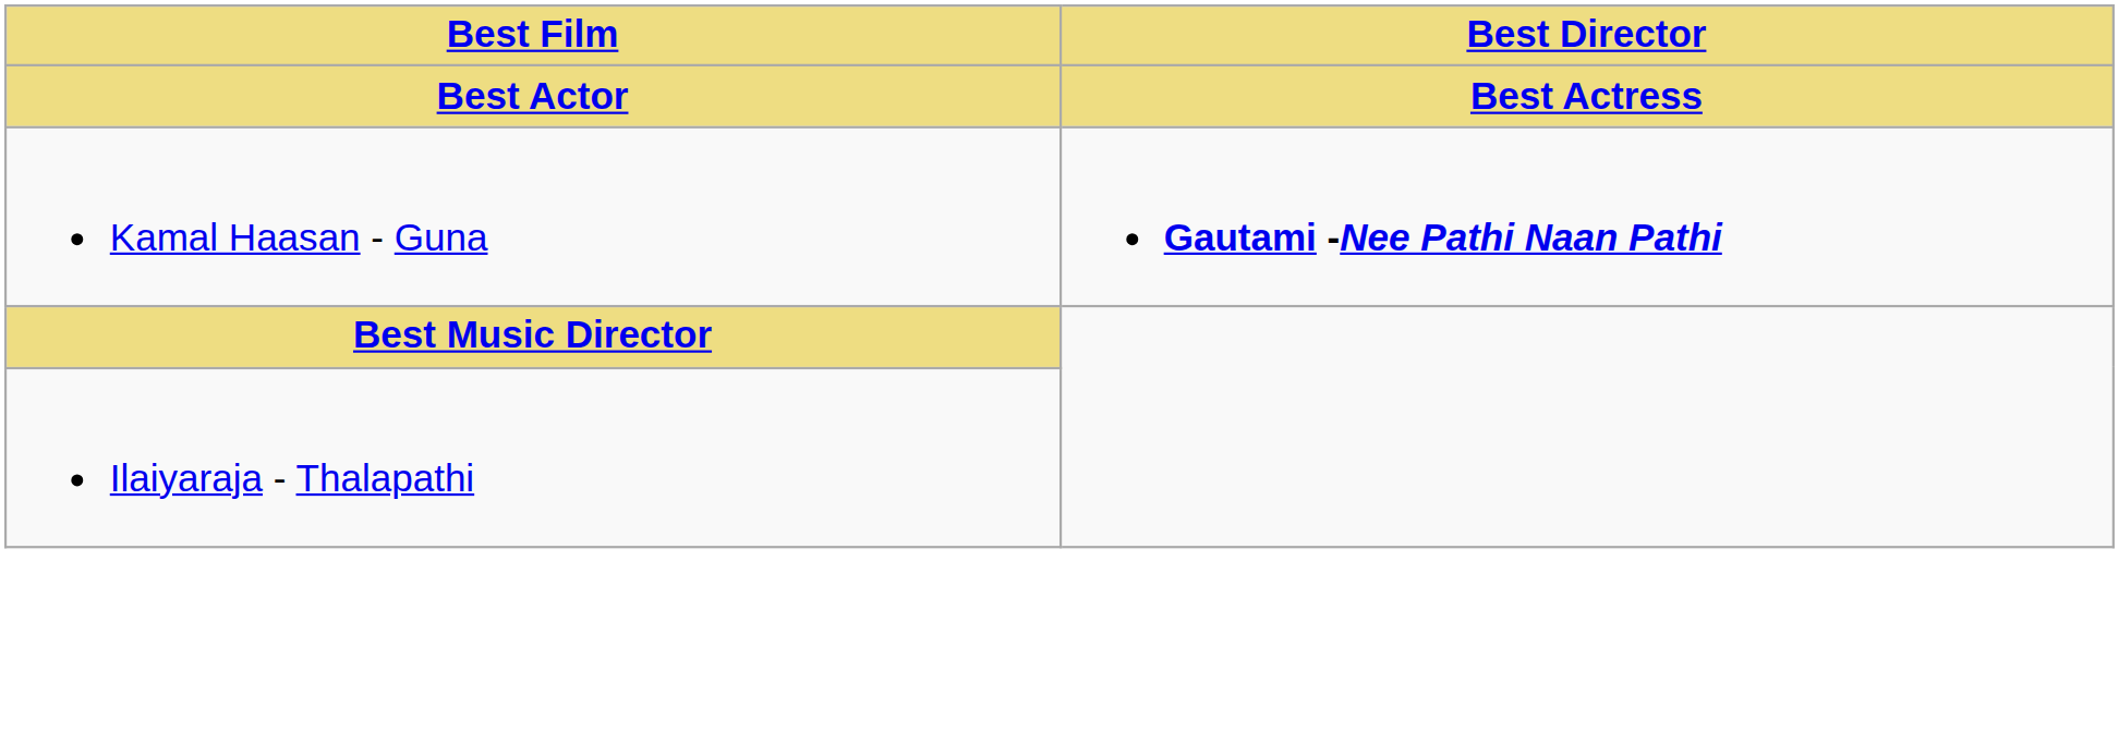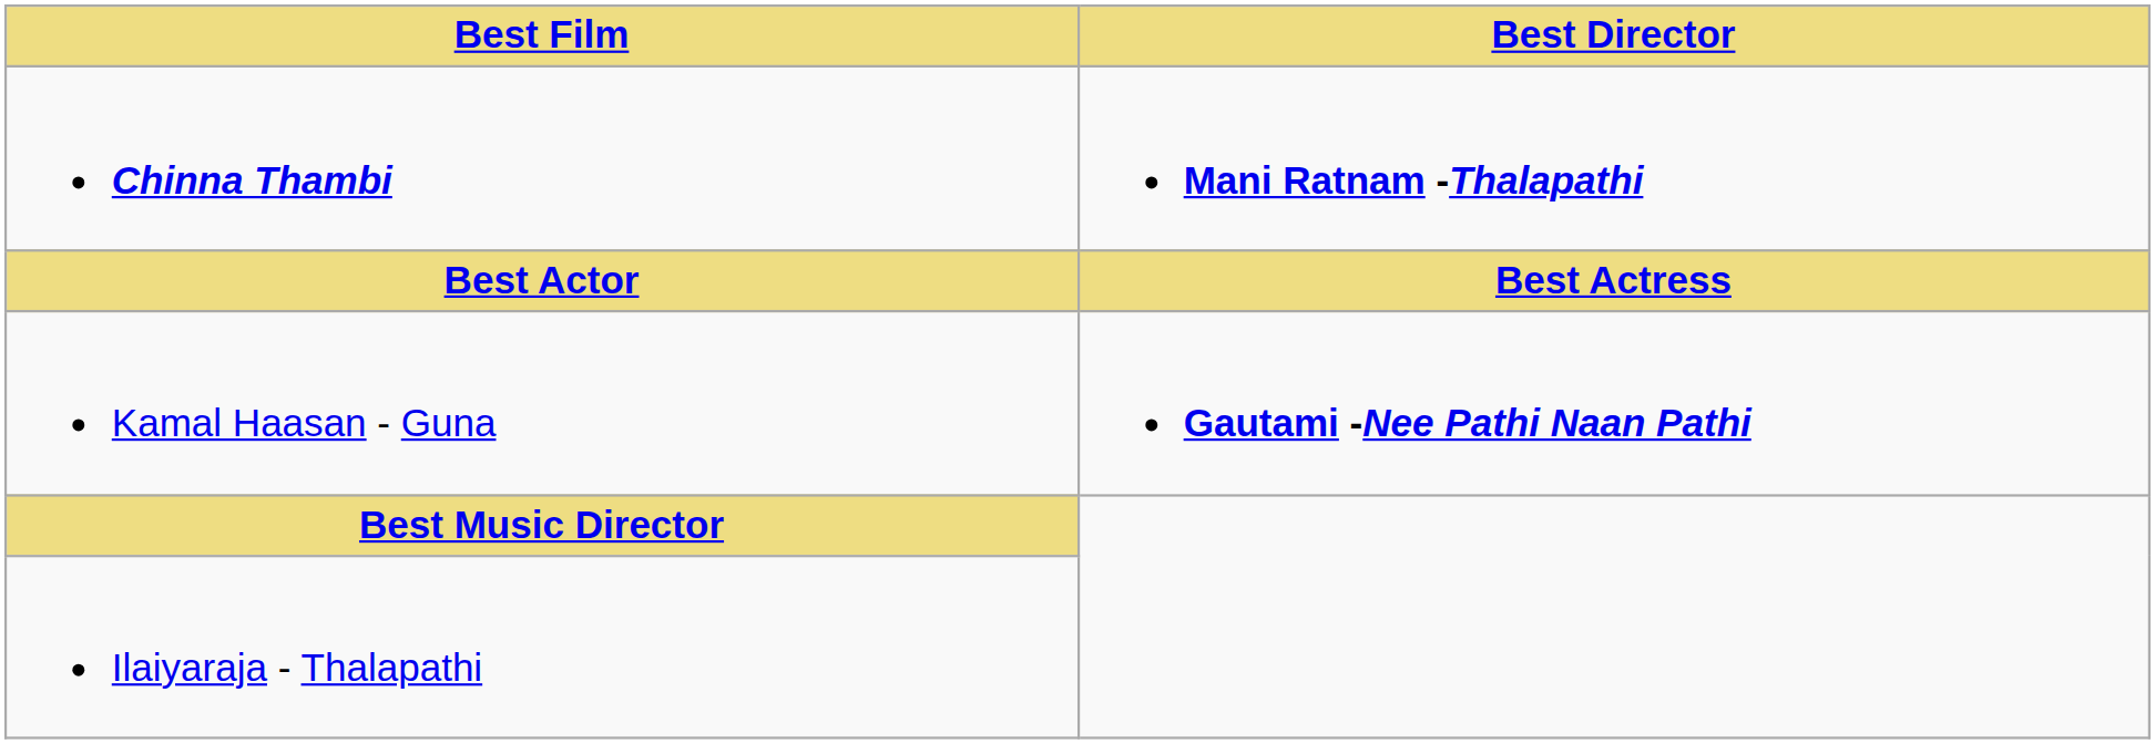+ row: Chinna Thambi | Mani Ratnam -Thalapathi
